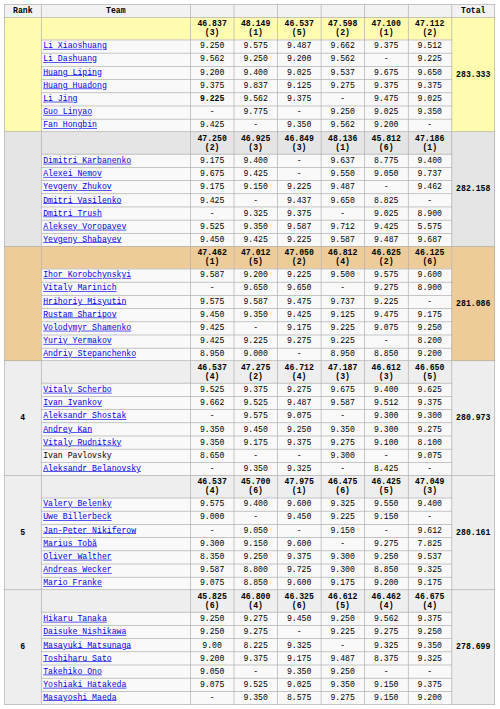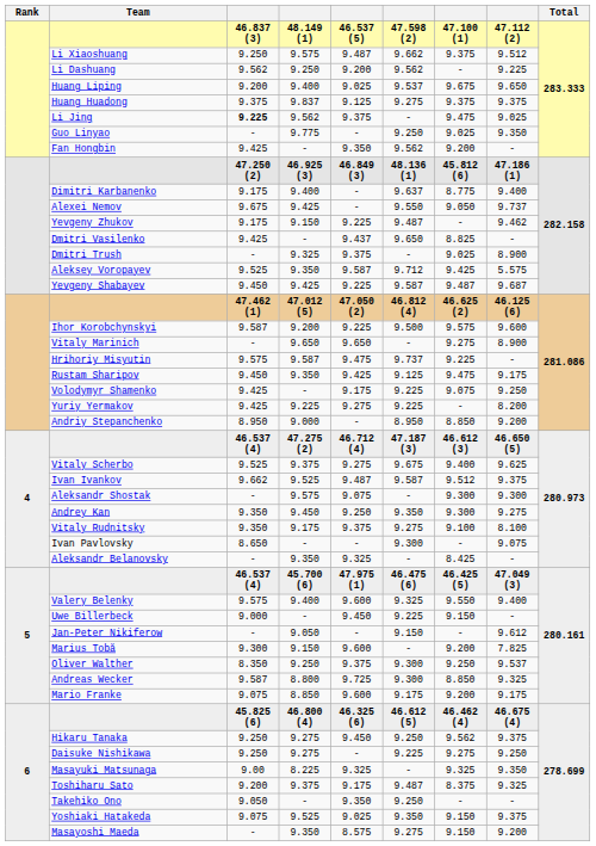Marius Tobă | column 7: 9.275 -> 9.200
